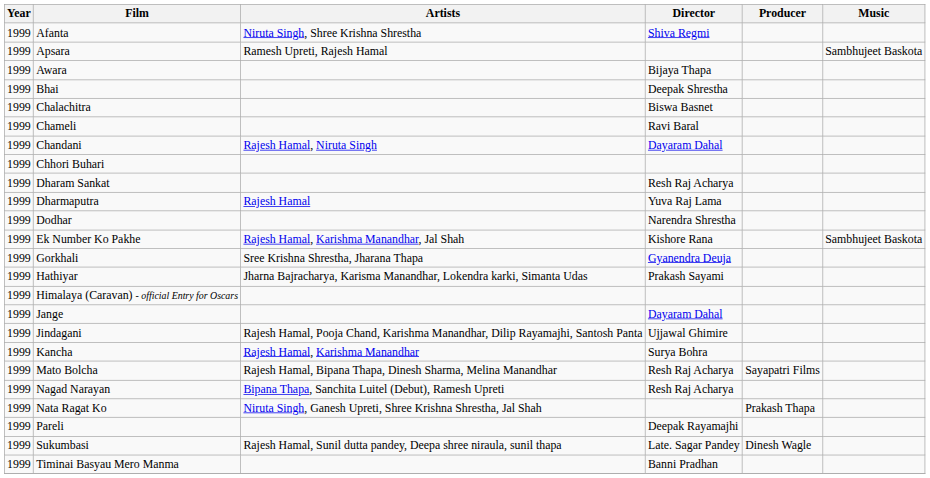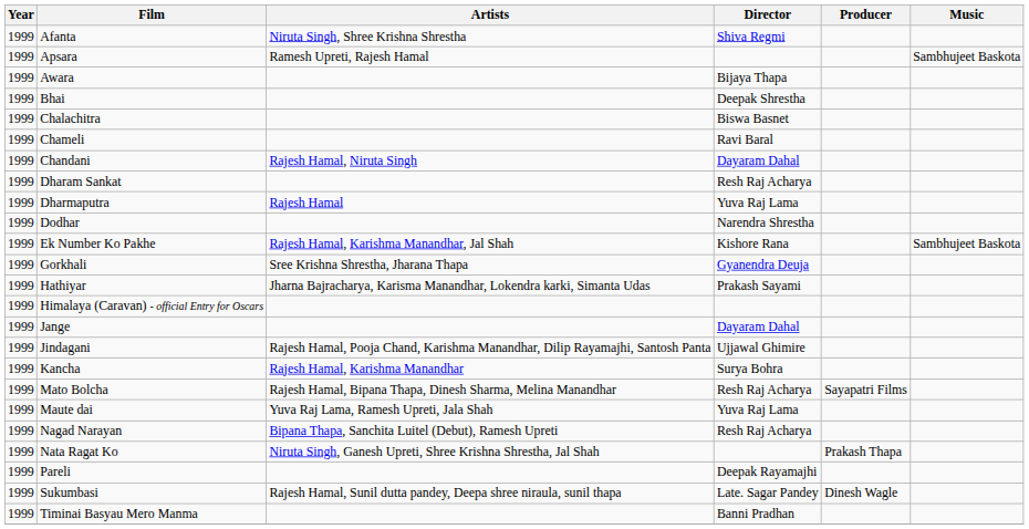- row: 1999 | Chhori Buhari
+ row: 1999 | Maute dai | Yuva Raj Lama, Ramesh Upreti, Jala Shah | Yuva Raj Lama
